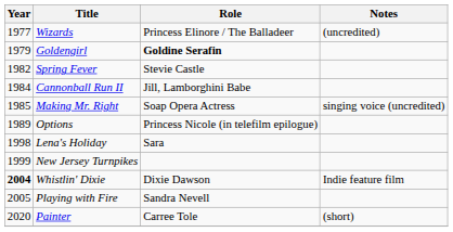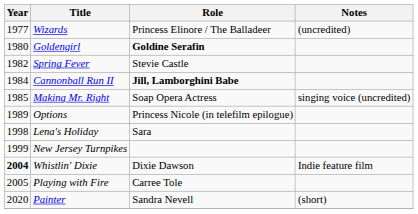Goldengirl | Year: 1979 -> 1980
Cannonball Run II | Role: normal -> bold
Playing with Fire | Role: Sandra Nevell -> Carree Tole
Painter | Role: Carree Tole -> Sandra Nevell
